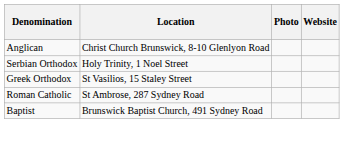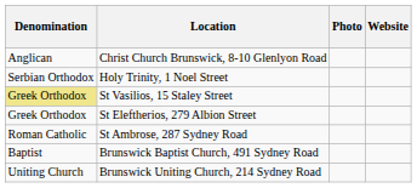St Vasilios, 15 Staley Street | Denomination: no background -> khaki background
+ row: Greek Orthodox | St Eleftherios, 279 Albion Street
+ row: Uniting Church | Brunswick Uniting Church, 214 Sydney Road
